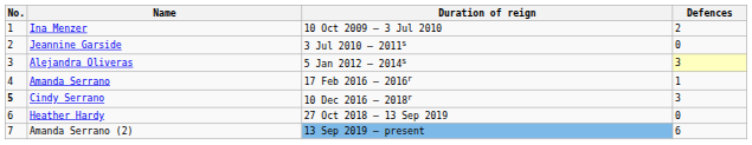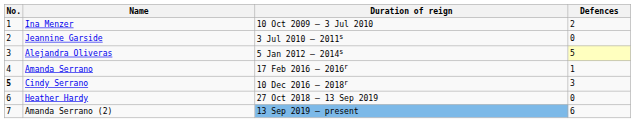Alejandra Oliveras | Defences: 3 -> 5
